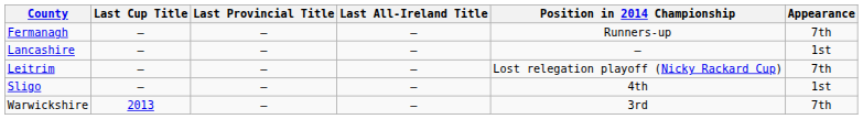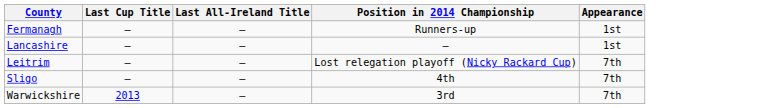- column: Last Provincial Title | — | — | — | — | —
Fermanagh | Appearance: 7th -> 1st
Sligo | Appearance: 1st -> 7th
